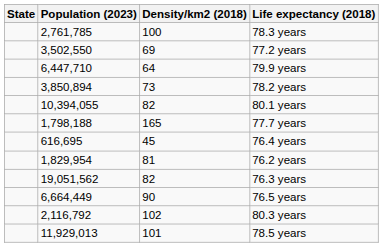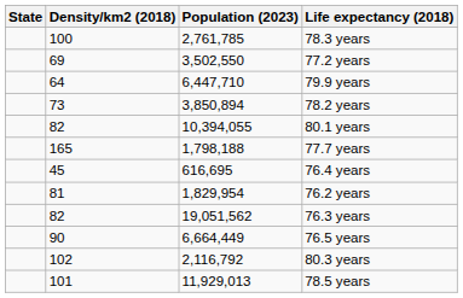columns swapped: Population (2023) <-> Density/km2 (2018)
